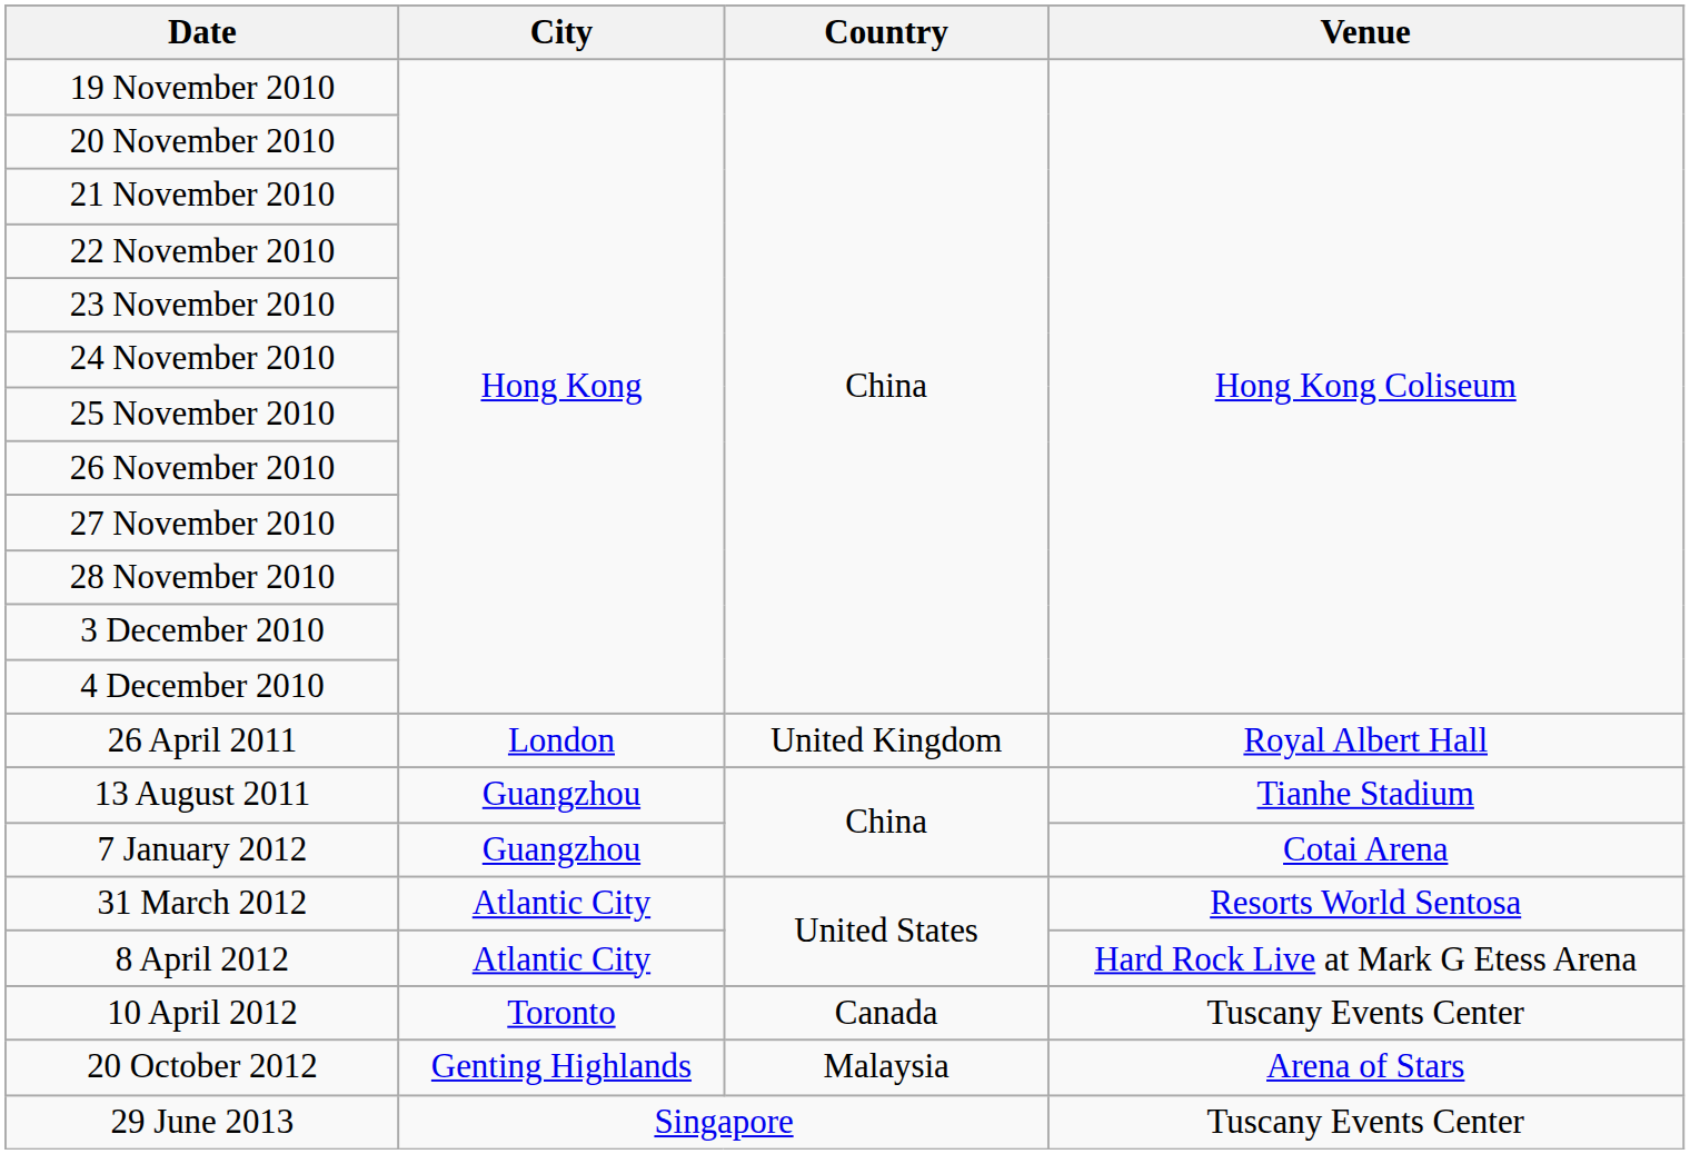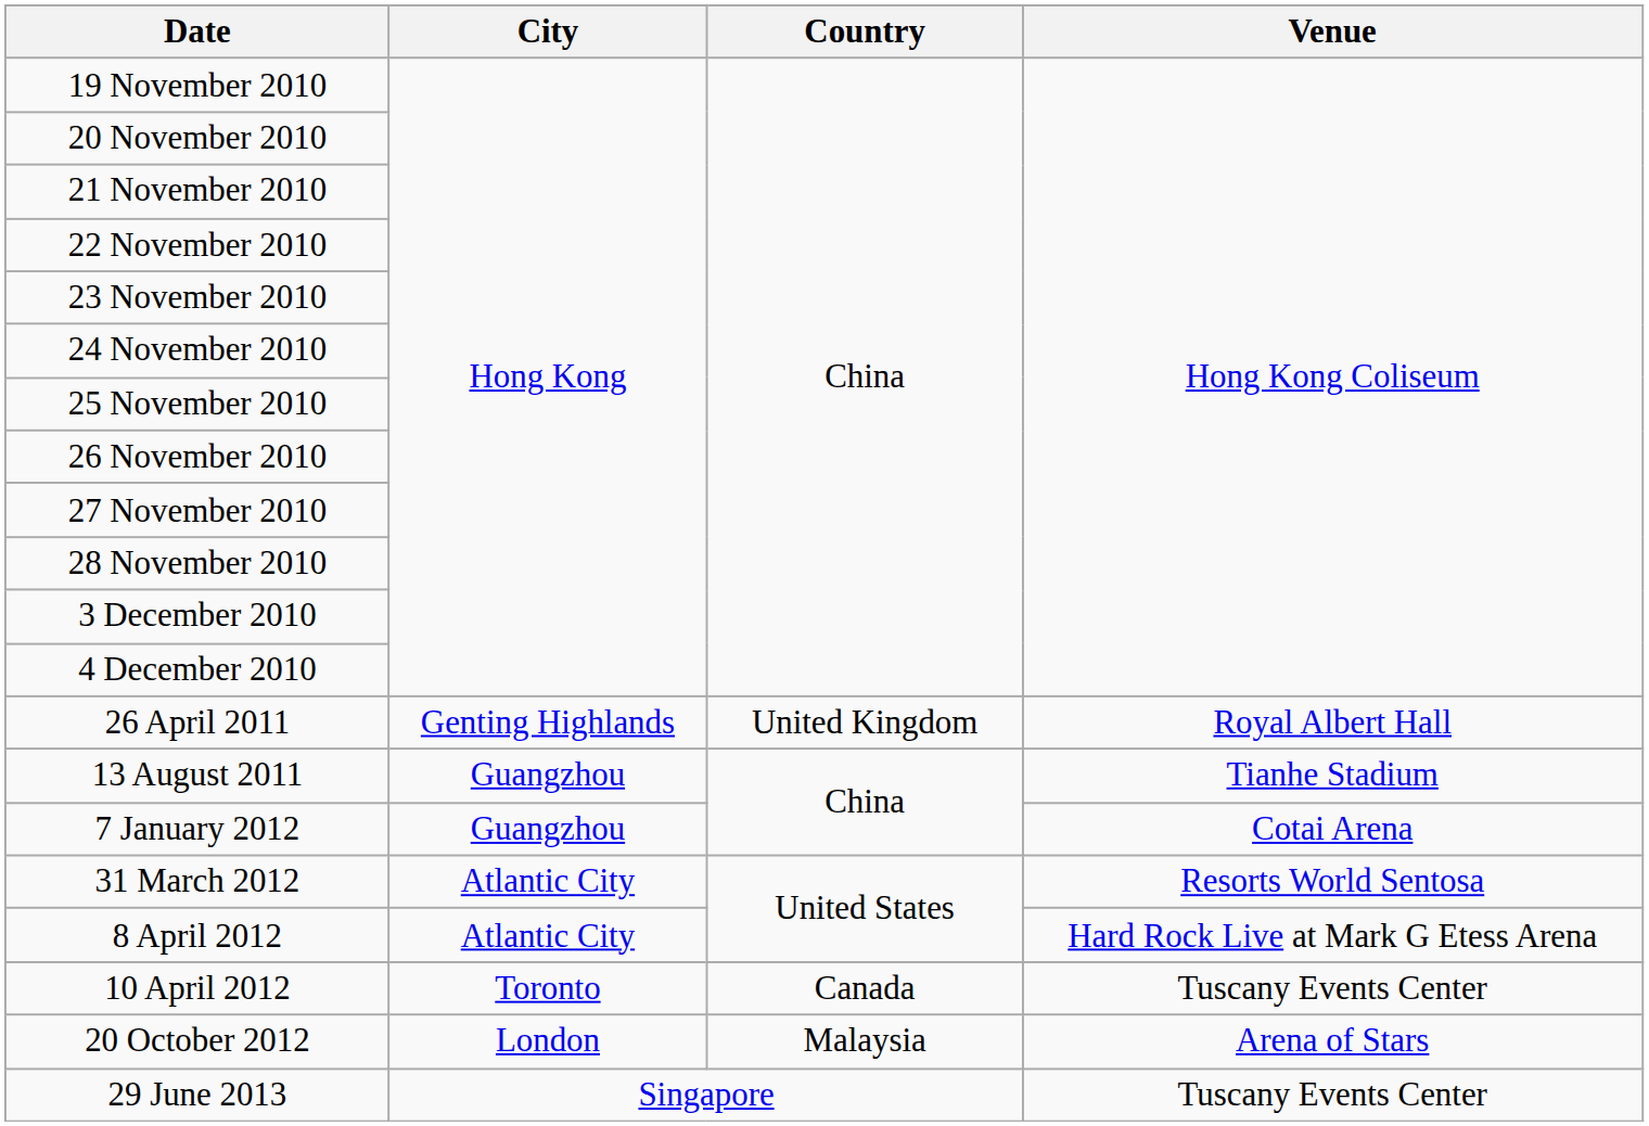26 April 2011 | City: London -> Genting Highlands
20 October 2012 | City: Genting Highlands -> London
